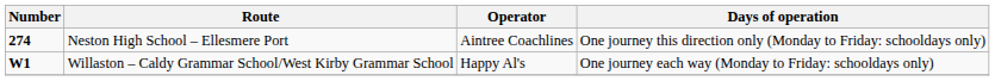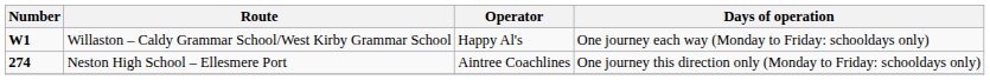rows swapped: Neston High School – Ellesmere Port <-> Willaston – Caldy Grammar School/West Kirby Grammar School
